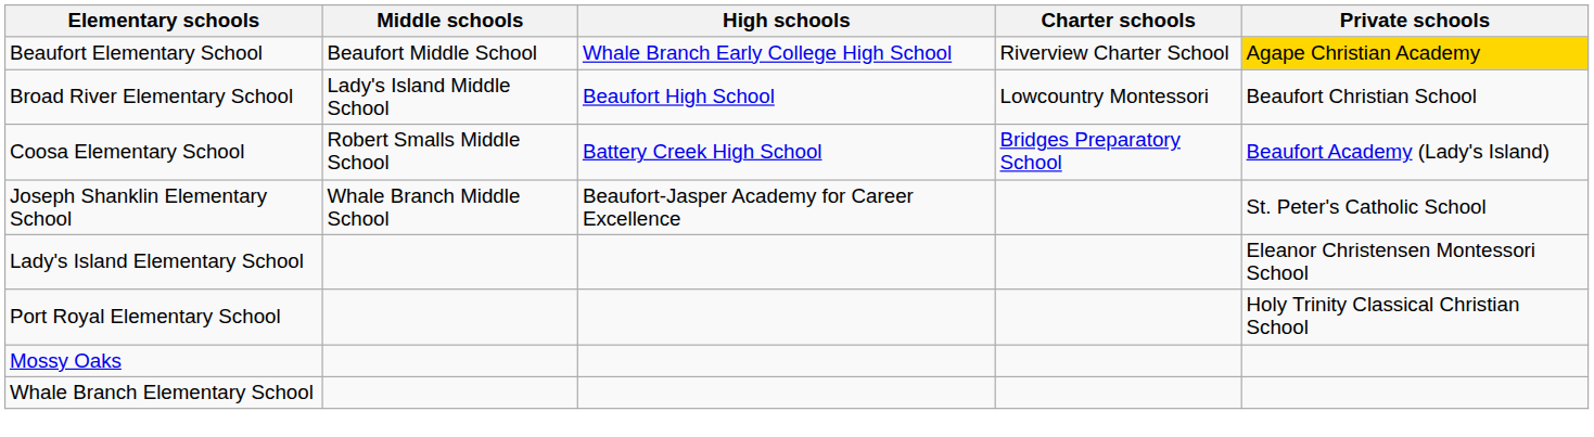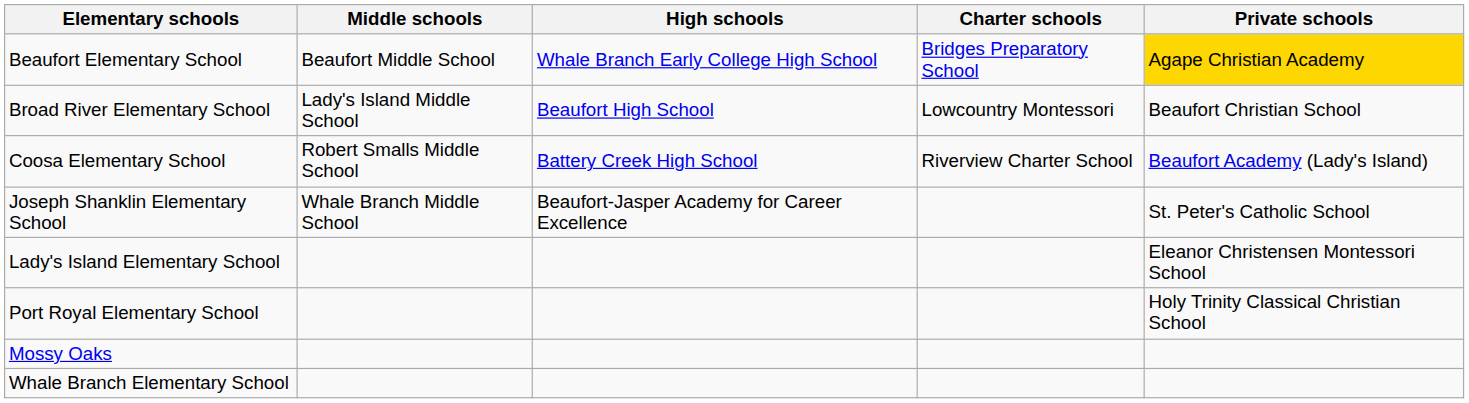Beaufort Elementary School | Charter schools: Riverview Charter School -> Bridges Preparatory School
Coosa Elementary School | Charter schools: Bridges Preparatory School -> Riverview Charter School
